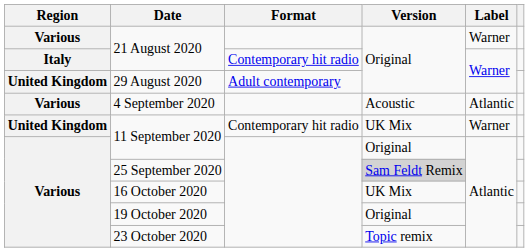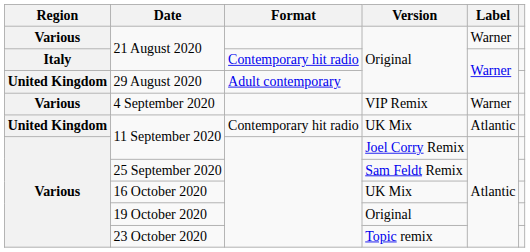4 September 2020 | Version: Acoustic -> VIP Remix
4 September 2020 | Label: Atlantic -> Warner
United Kingdom / 11 September 2020 | Label: Warner -> Atlantic
Various / 11 September 2020 | Version: Original -> Joel Corry Remix
25 September 2020 | Version: lightgrey background -> no background
